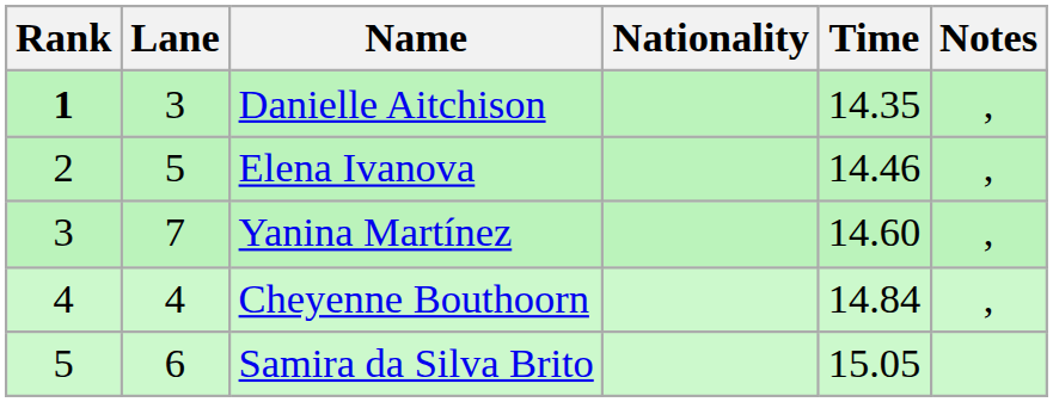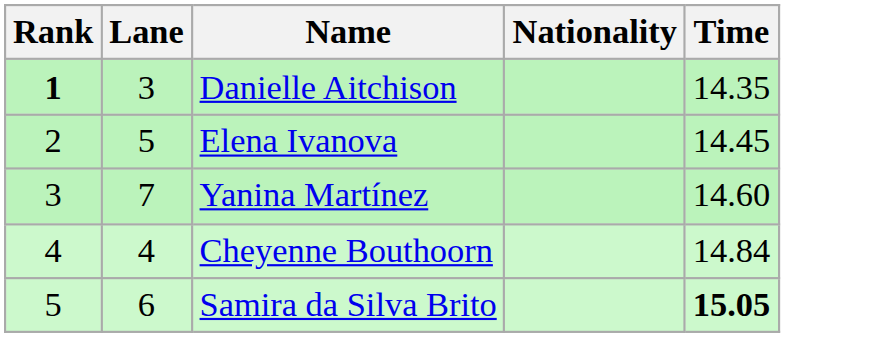- column: Notes | , | , | , | ,
Elena Ivanova | Time: 14.46 -> 14.45
Samira da Silva Brito | Time: normal -> bold
